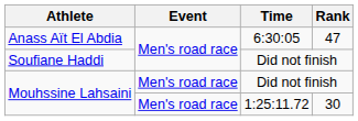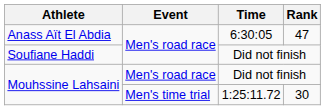Mouhssine Lahsaini / 1:25:11.72 | Event: Men's road race -> Men's time trial
